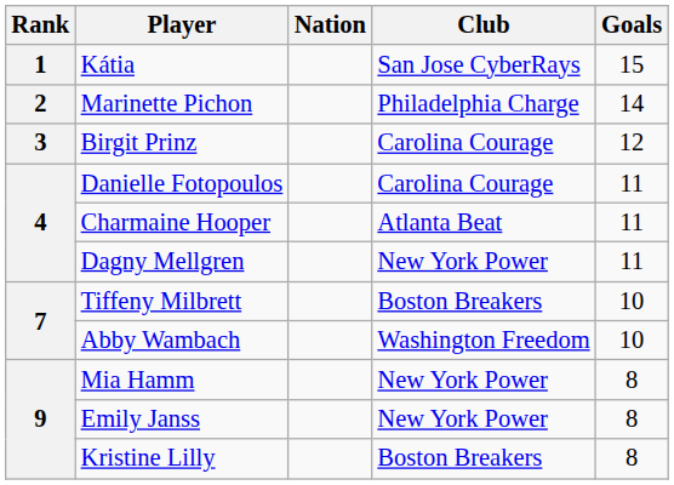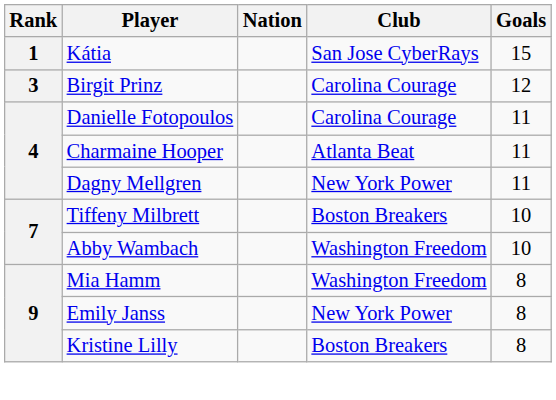- row: 2 | Marinette Pichon | Philadelphia Charge | 14
Mia Hamm | Club: New York Power -> Washington Freedom
